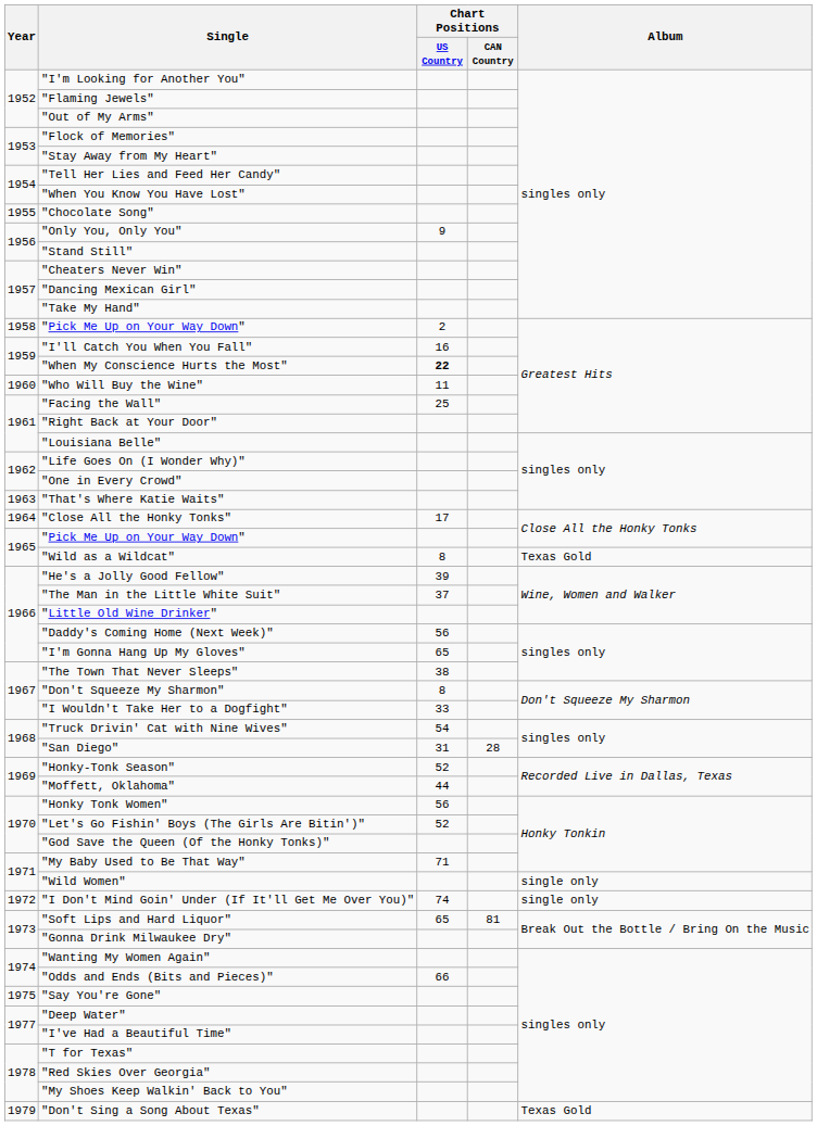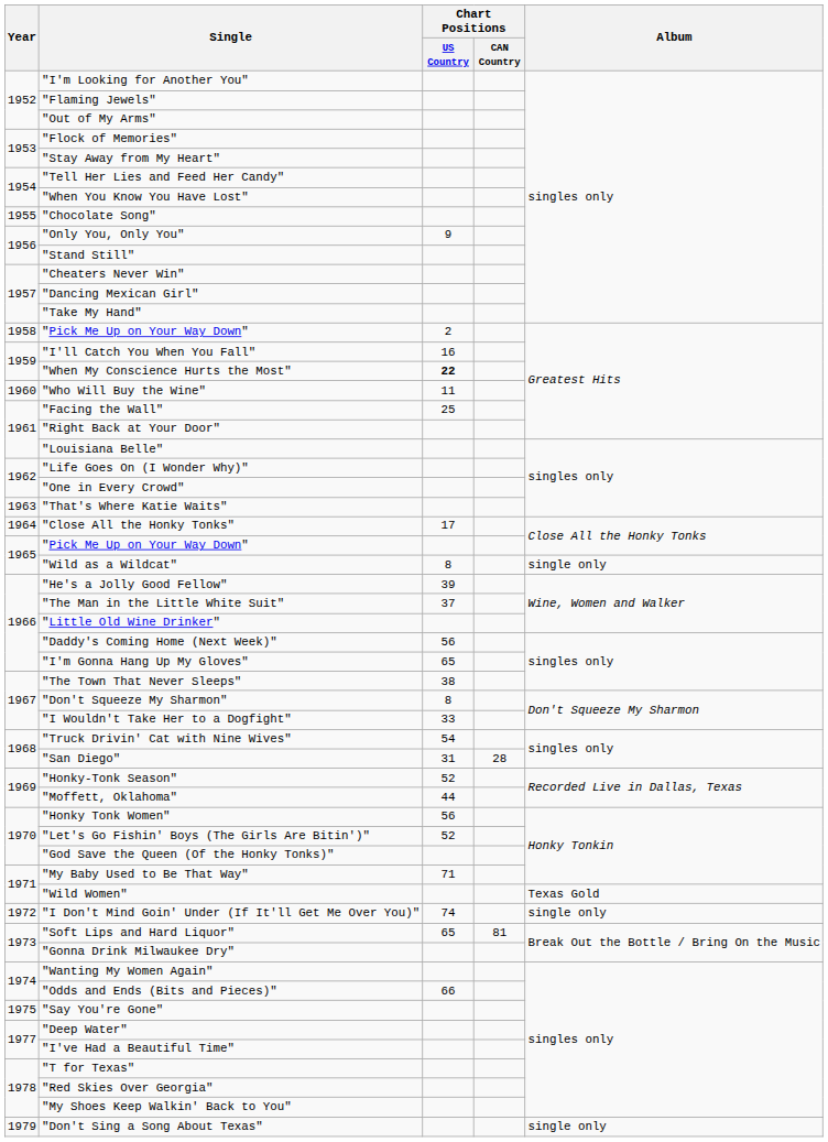"Wild as a Wildcat" | Album: Texas Gold -> single only
"Wild Women" | Album: single only -> Texas Gold
"Don't Sing a Song About Texas" | Album: Texas Gold -> single only
